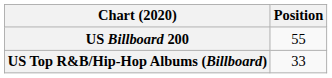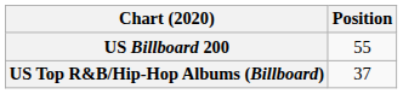US Top R&B/Hip-Hop Albums (Billboard) | Position: 33 -> 37
